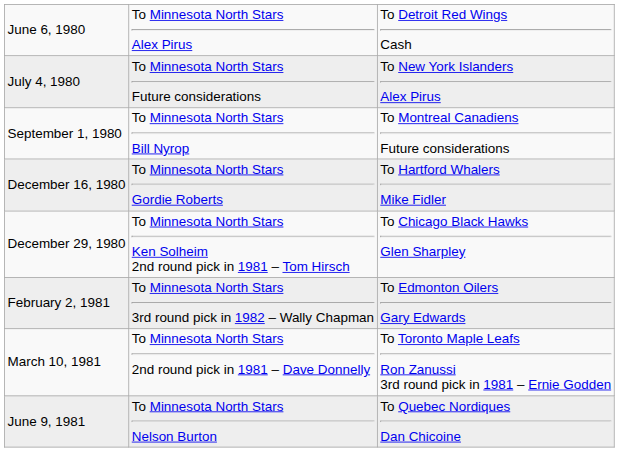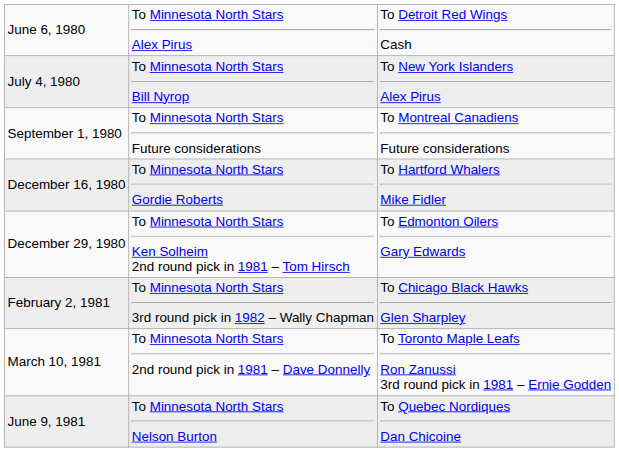July 4, 1980 | column 2: To Minnesota North Stars Future considerations -> To Minnesota North Stars Bill Nyrop
September 1, 1980 | column 2: To Minnesota North Stars Bill Nyrop -> To Minnesota North Stars Future considerations
December 29, 1980 | column 3: To Chicago Black Hawks Glen Sharpley -> To Edmonton Oilers Gary Edwards
February 2, 1981 | column 3: To Edmonton Oilers Gary Edwards -> To Chicago Black Hawks Glen Sharpley
